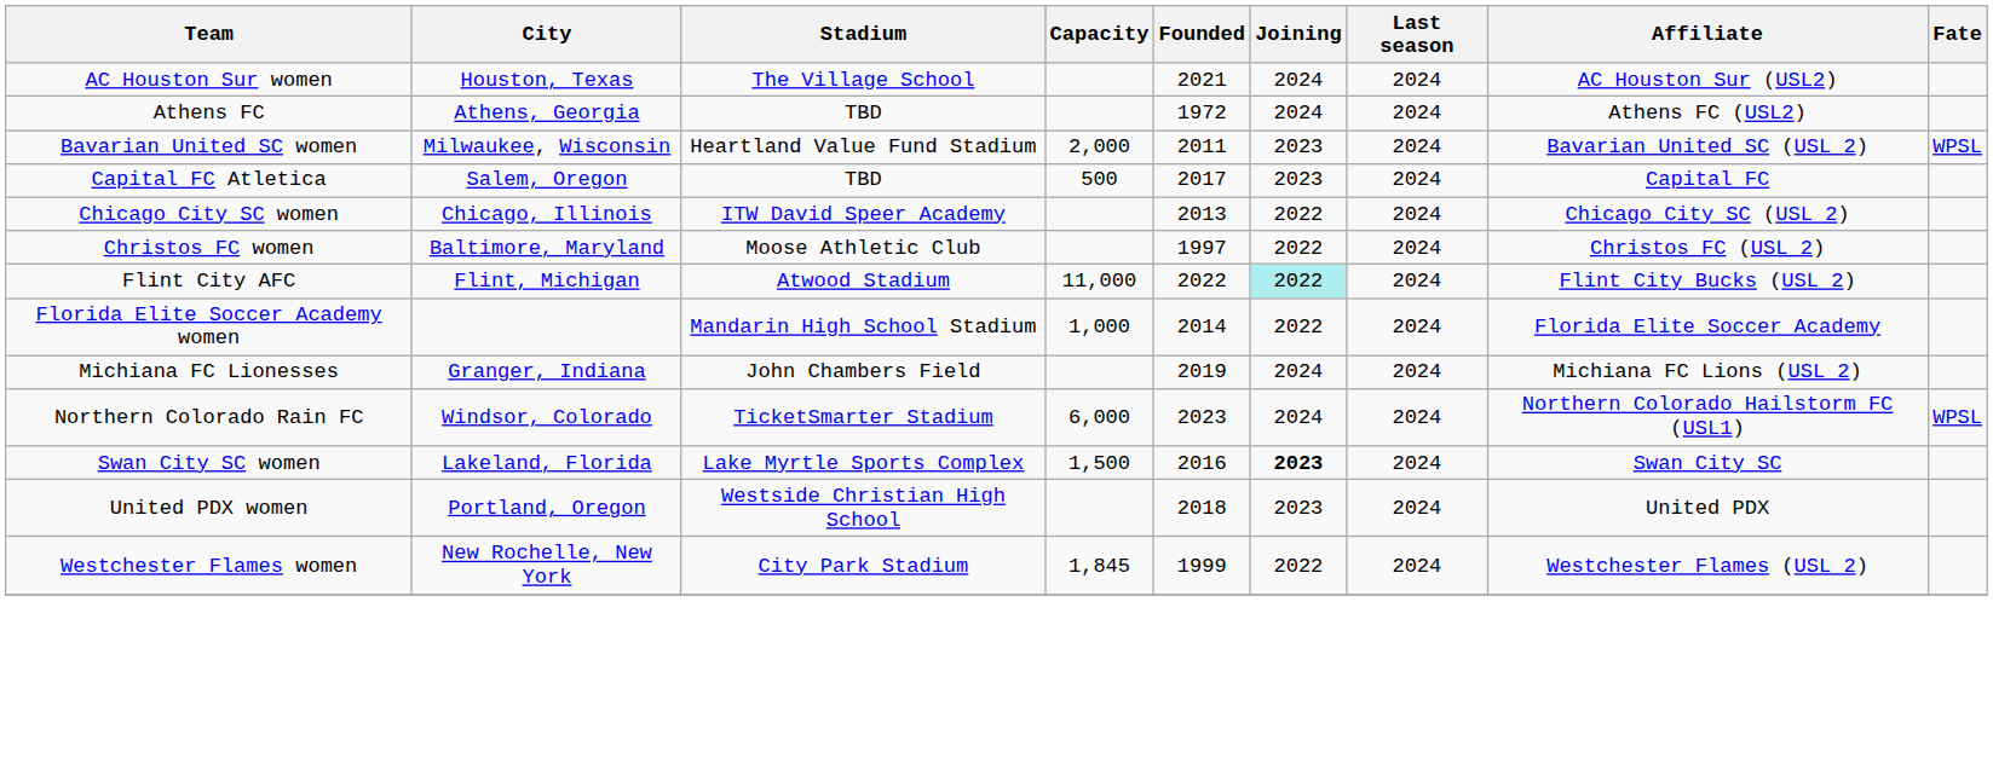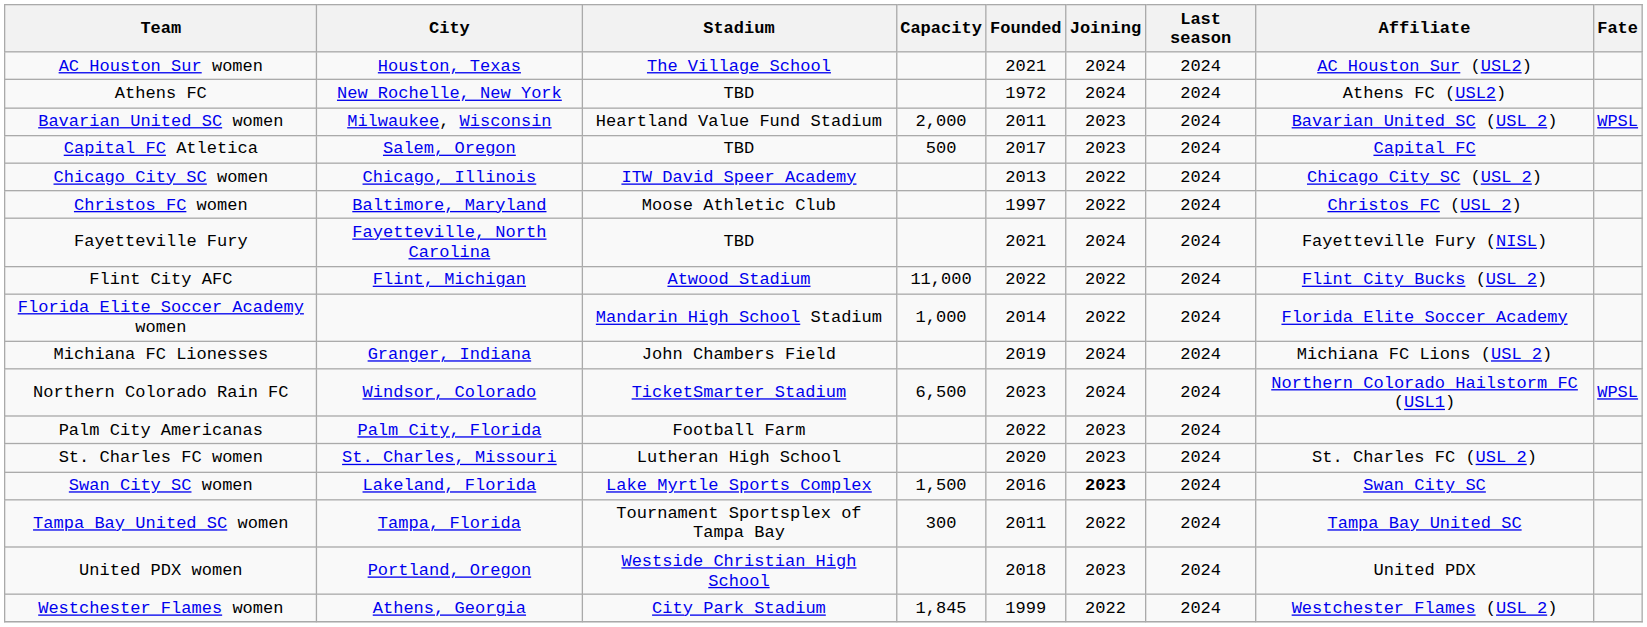Athens FC | City: Athens, Georgia -> New Rochelle, New York
+ row: Fayetteville Fury | Fayetteville, North Carolina | TBD | 2021 | 2024 | 2024 | Fayetteville Fury (NISL)
Flint City AFC | Joining: paleturquoise background -> no background
Northern Colorado Rain FC | Capacity: 6,000 -> 6,500
+ row: Palm City Americanas | Palm City, Florida | Football Farm | 2022 | 2023 | 2024
+ row: St. Charles FC women | St. Charles, Missouri | Lutheran High School | 2020 | 2023 | 2024 | St. Charles FC (USL 2)
+ row: Tampa Bay United SC women | Tampa, Florida | Tournament Sportsplex of Tampa Bay | 300 | 2011 | 2022 | 2024 | Tampa Bay United SC
Westchester Flames women | City: New Rochelle, New York -> Athens, Georgia
